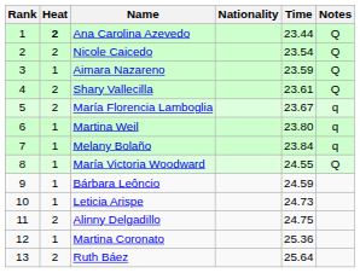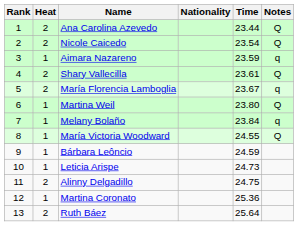Ana Carolina Azevedo | Heat: bold -> normal
Aimara Nazareno | Notes: Q -> q
Martina Weil | Notes: q -> Q
